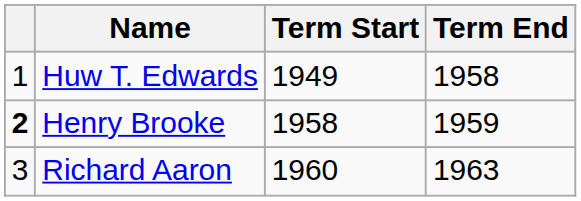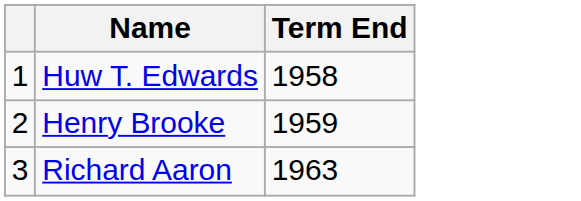- column: Term Start | 1949 | 1958 | 1960
Henry Brooke | column 1: bold -> normal
